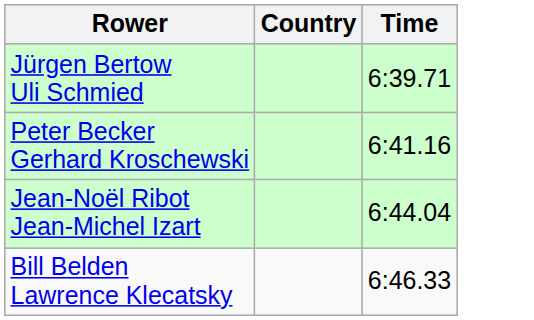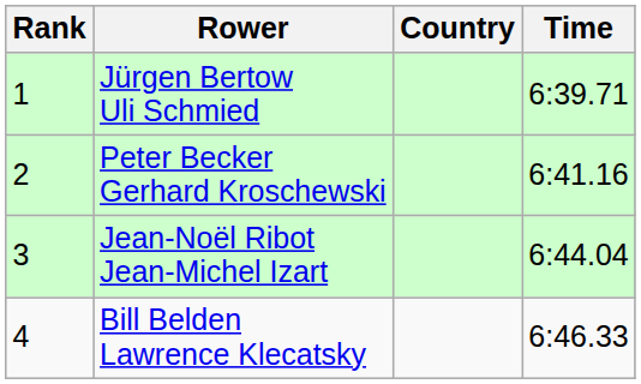+ column: Rank | 1 | 2 | 3 | 4
